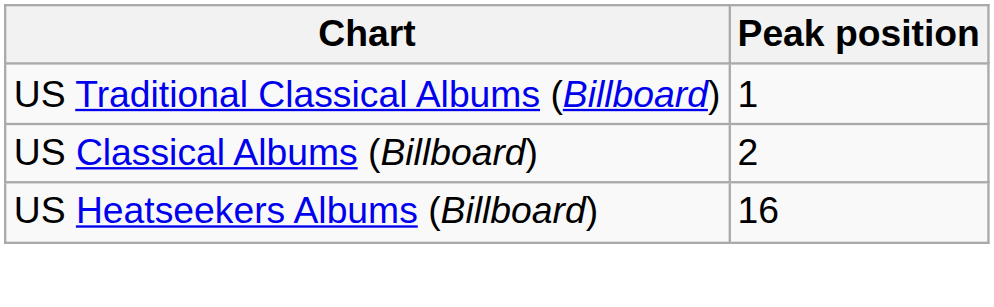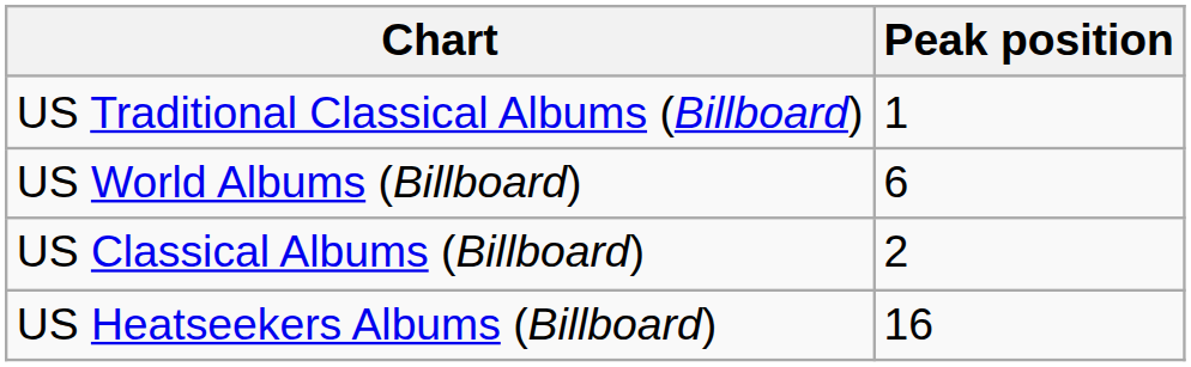+ row: US World Albums (Billboard) | 6
